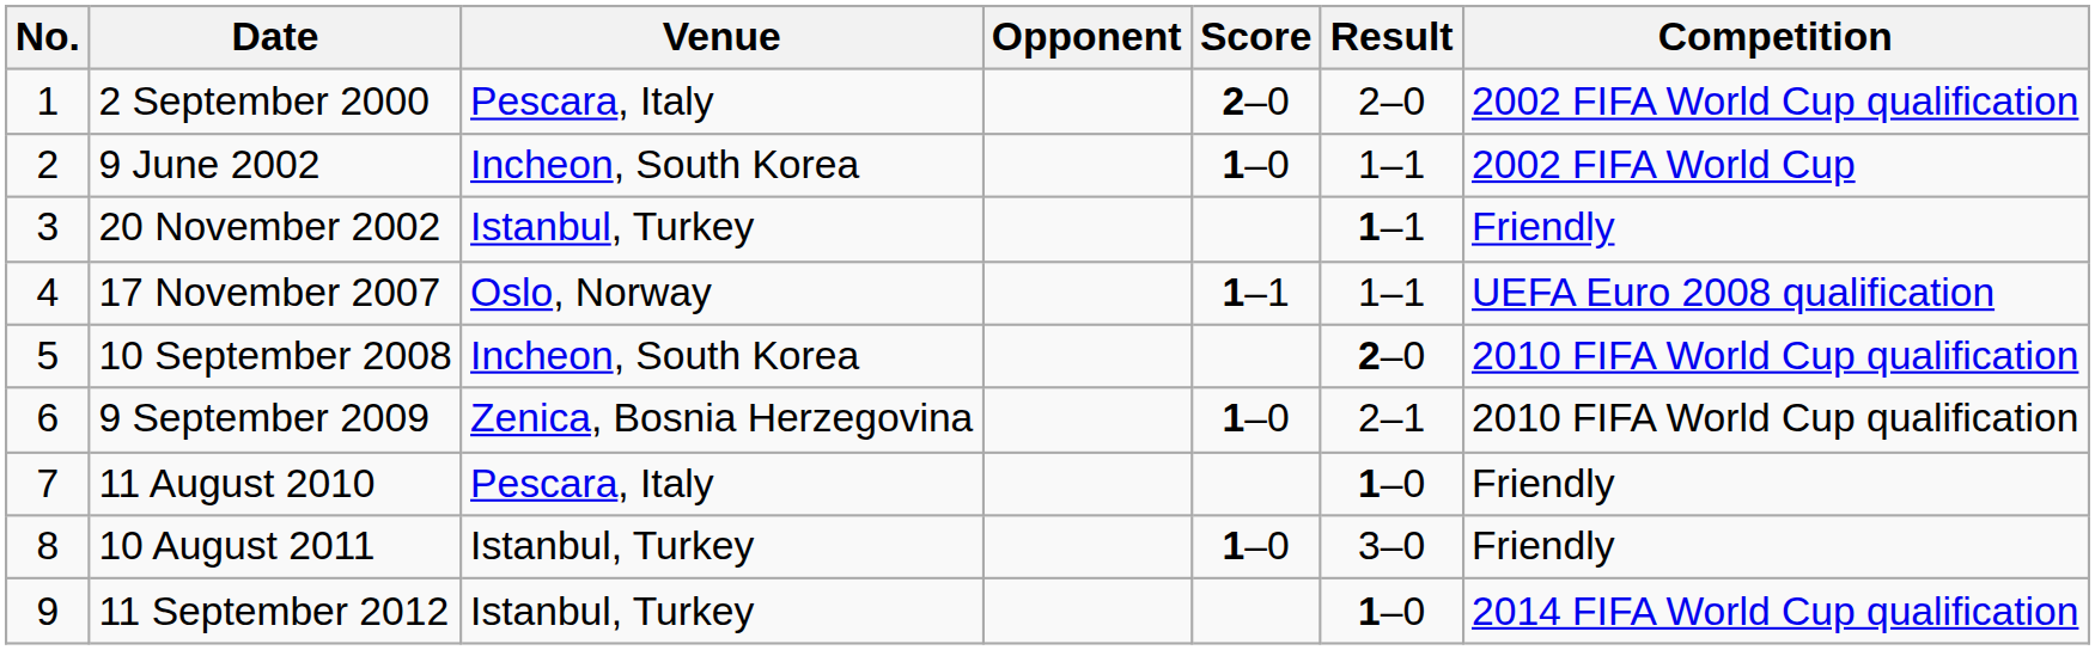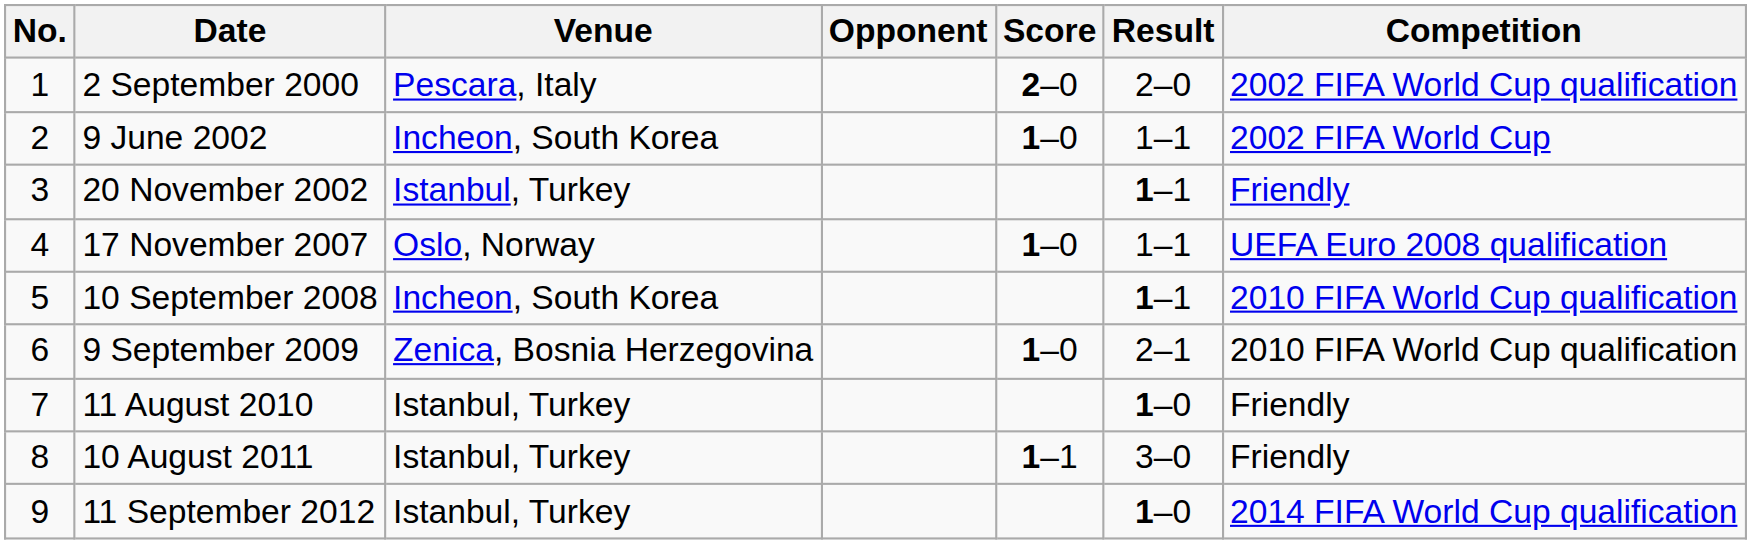17 November 2007 | Score: 1–1 -> 1–0
10 September 2008 | Result: 2–0 -> 1–1
11 August 2010 | Venue: Pescara, Italy -> Istanbul, Turkey
10 August 2011 | Score: 1–0 -> 1–1
